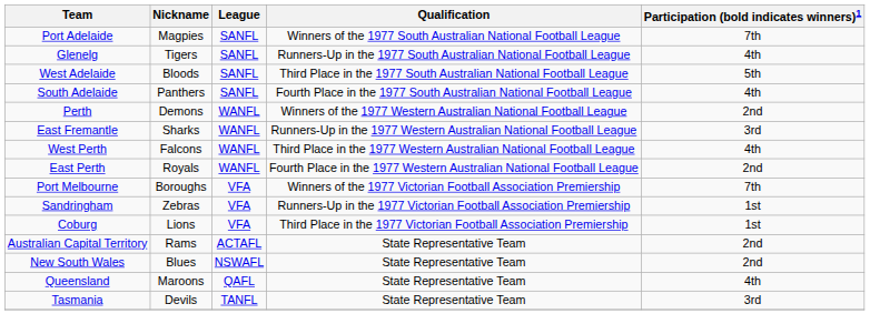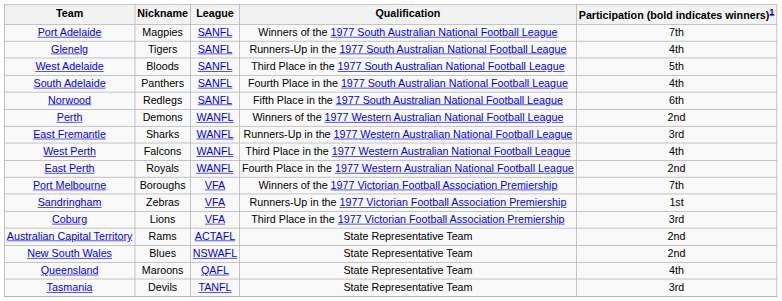+ row: Norwood | Redlegs | SANFL | Fifth Place in the 1977 South Australian National Football League | 6th
Coburg | Participation (bold indicates winners)1: 1st -> 3rd
